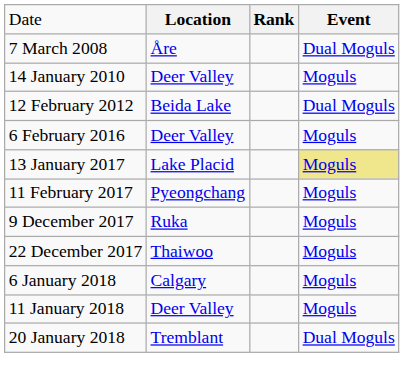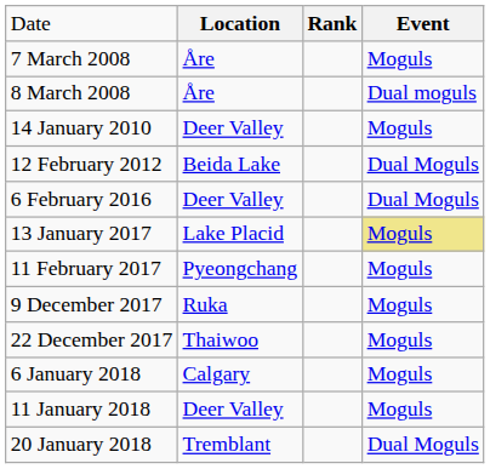7 March 2008 | column 4: Dual Moguls -> Moguls
+ row: 8 March 2008 | Åre | Dual moguls
6 February 2016 | column 4: Moguls -> Dual Moguls
